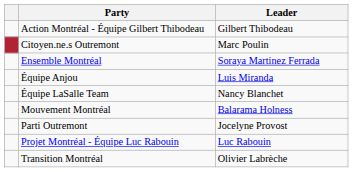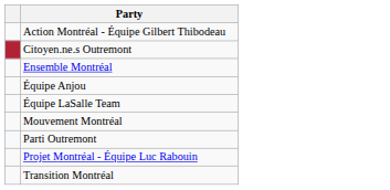- column: Leader | Gilbert Thibodeau | Marc Poulin | Soraya Martinez Ferrada | Luis Miranda | Nancy Blanchet | Balarama Holness | Jocelyne Provost | Luc Rabouin | Olivier Labrèche
